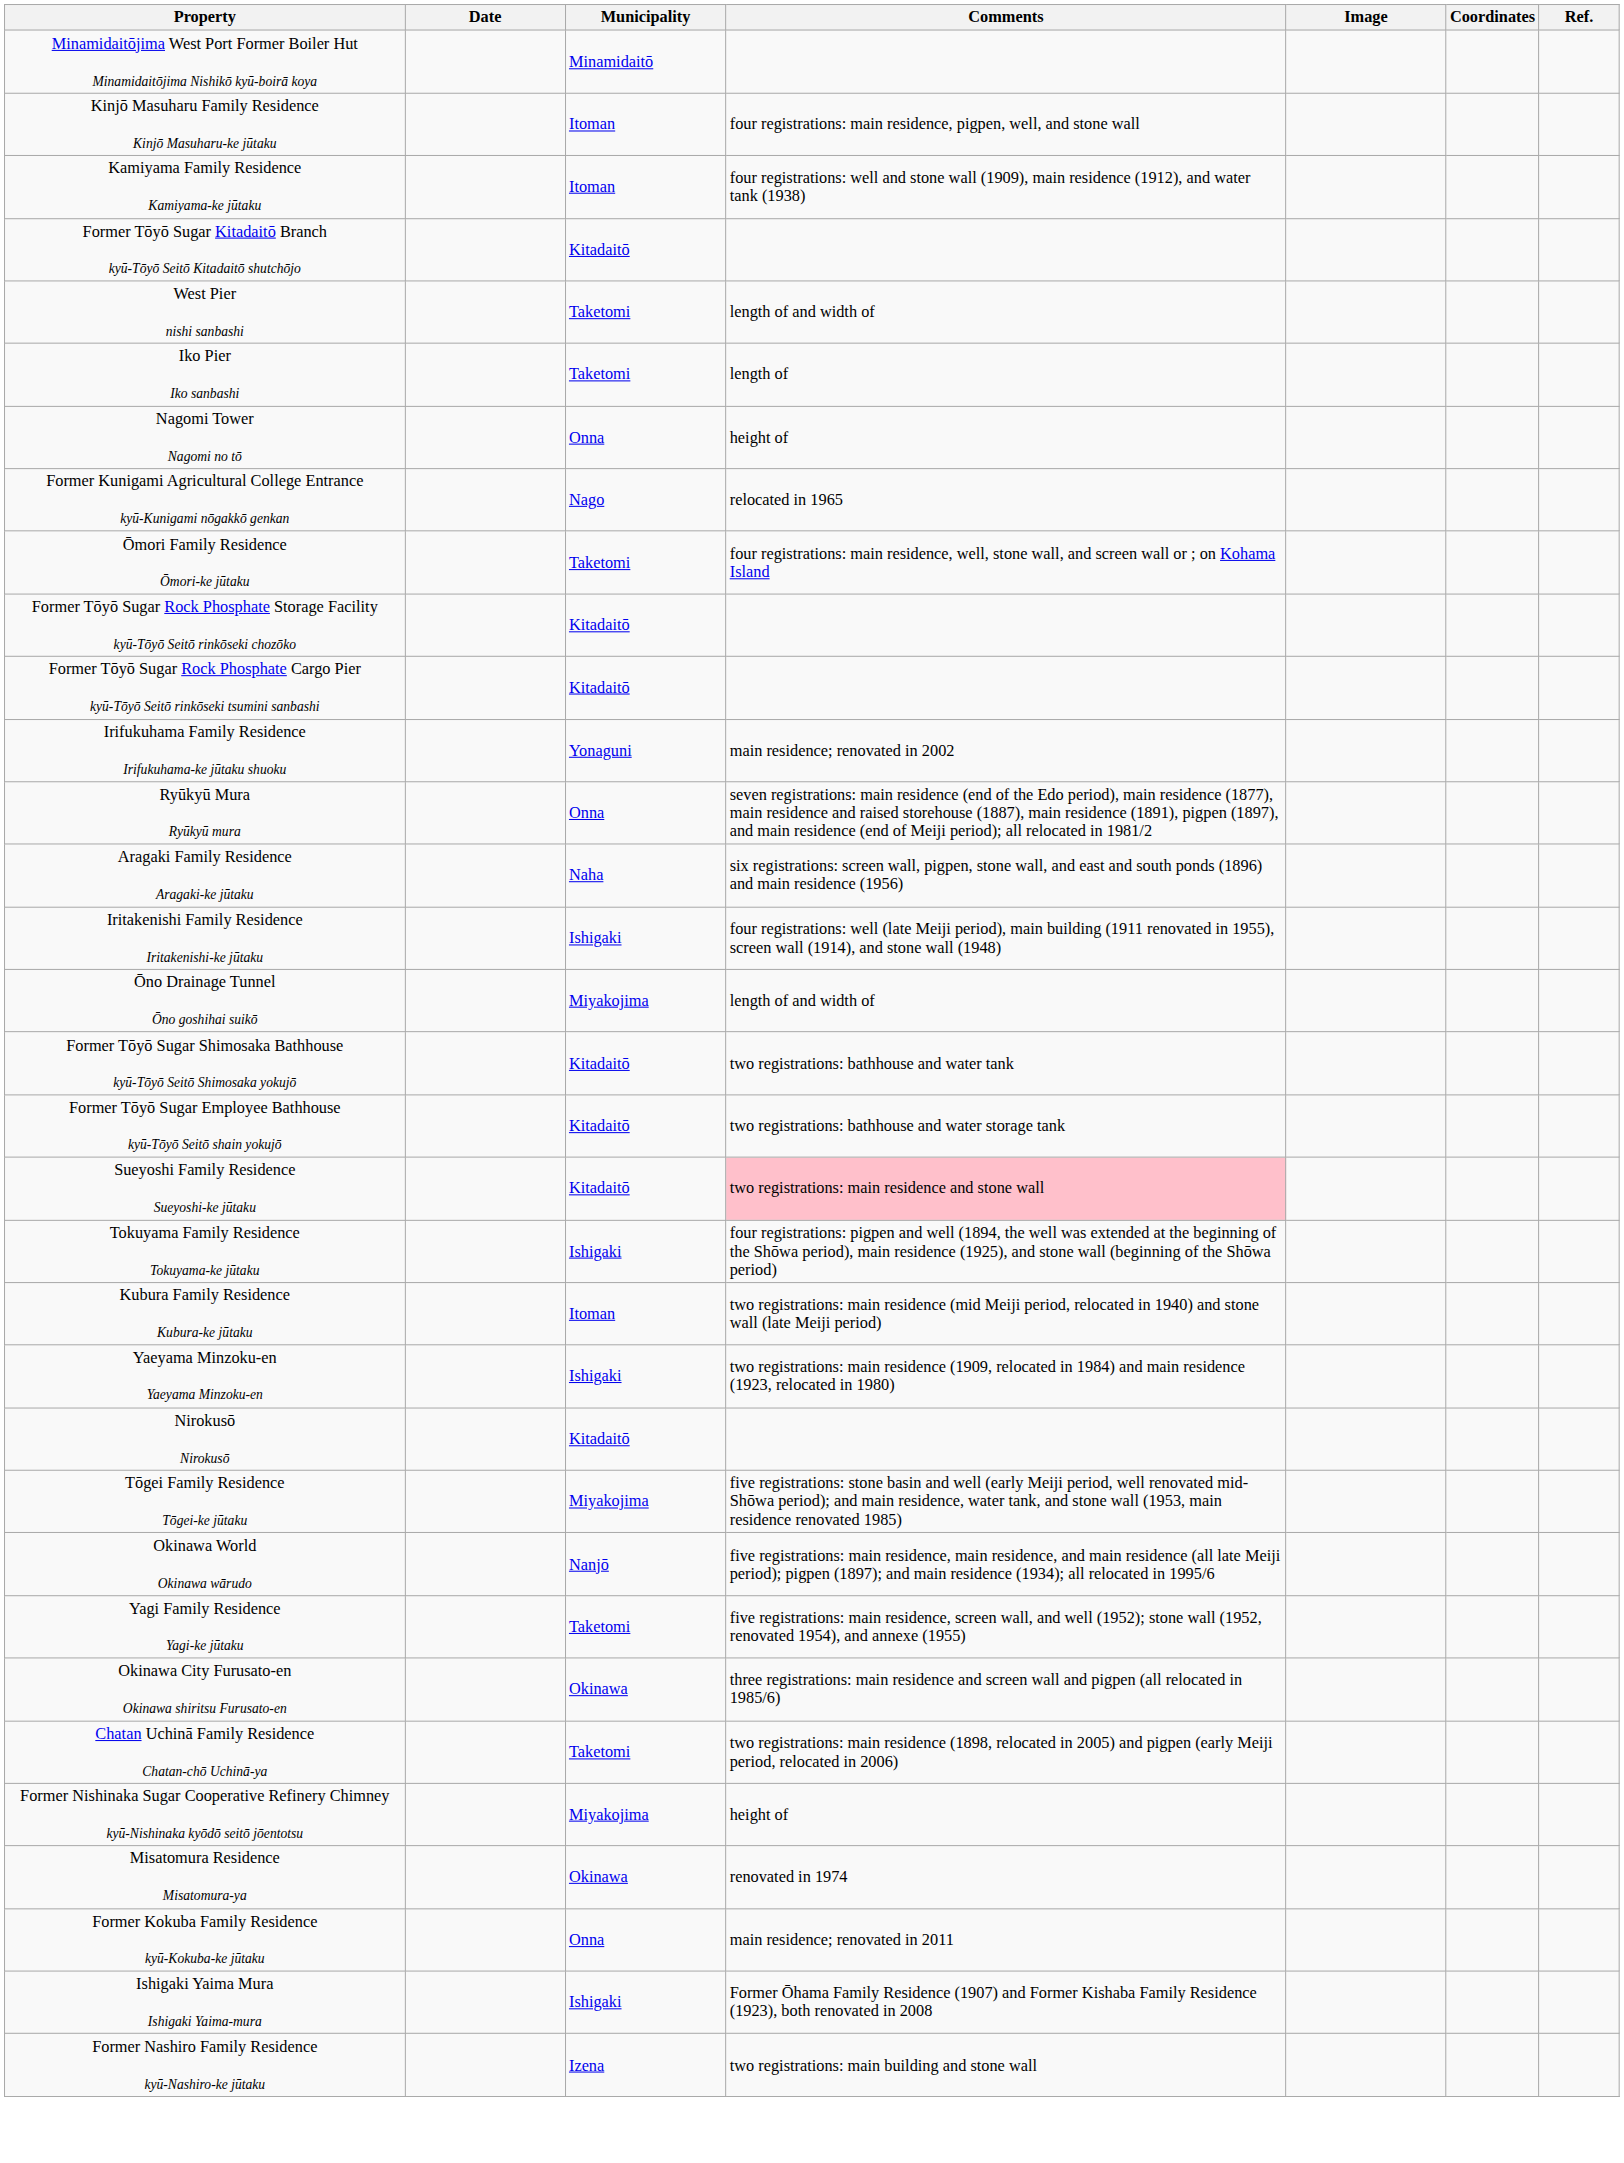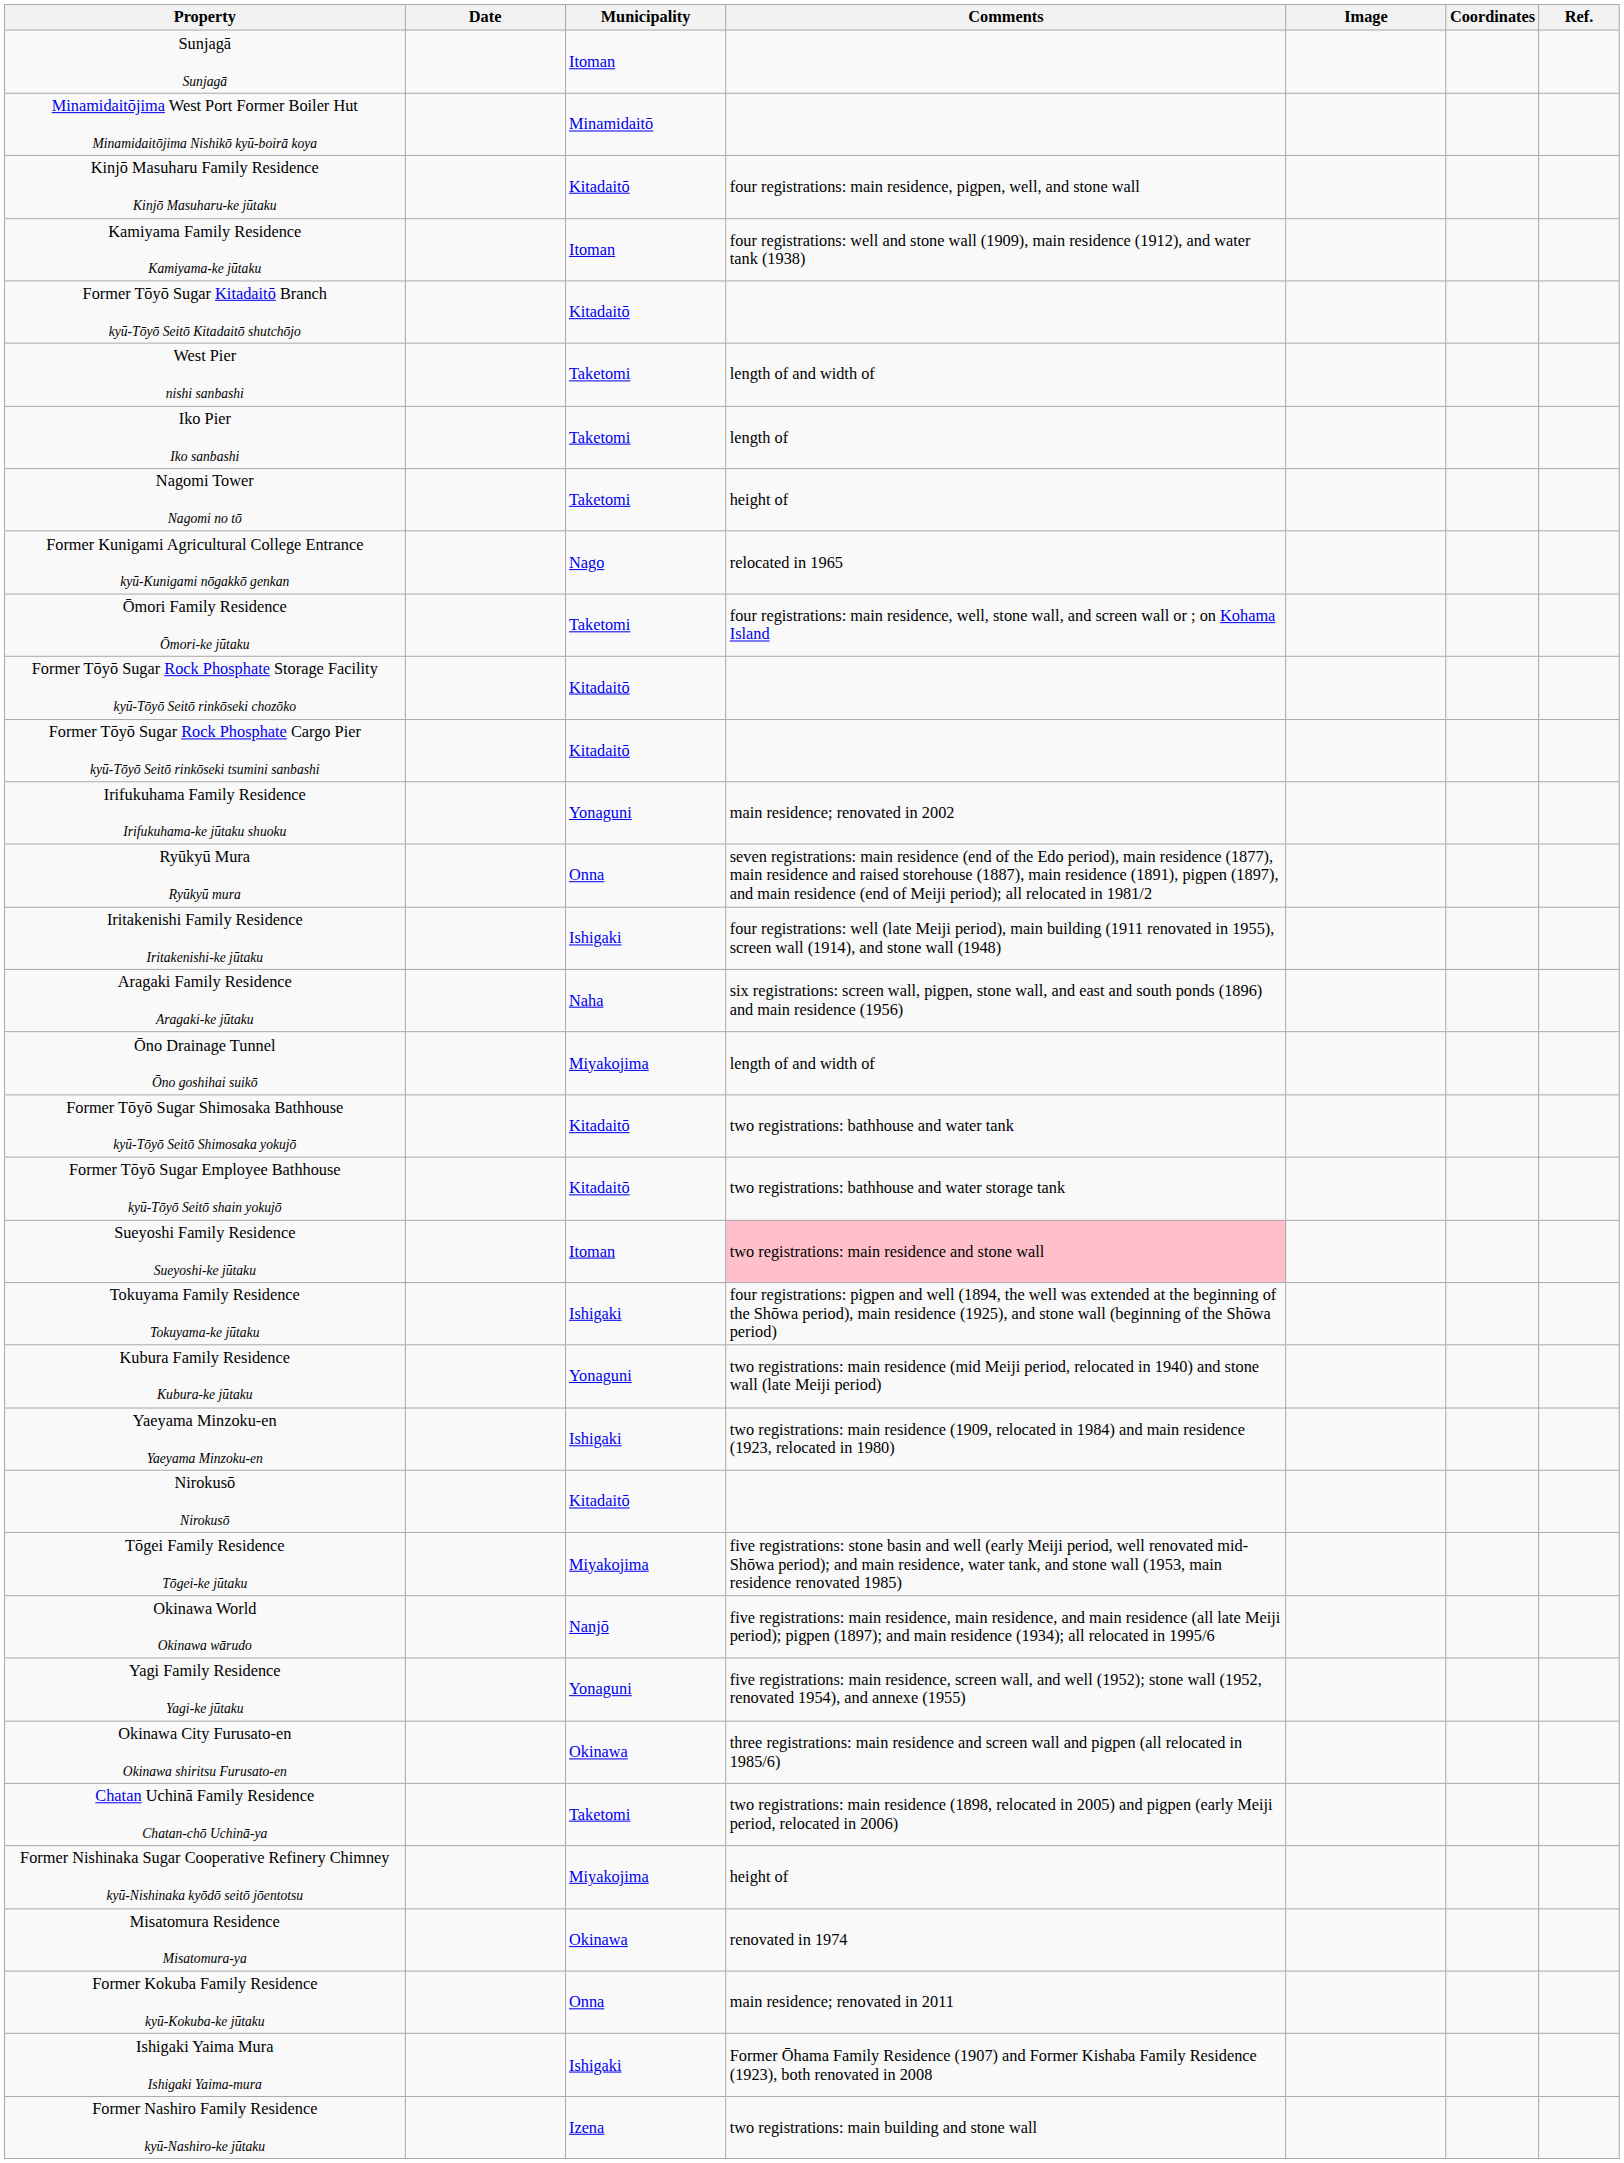+ row: Sunjagā Sunjagā | Itoman
Kinjō Masuharu Family Residence Kinjō Masuharu-ke jūtaku | Municipality: Itoman -> Kitadaitō
Nagomi Tower Nagomi no tō | Municipality: Onna -> Taketomi
rows swapped: Aragaki Family Residence Aragaki-ke jūtaku <-> Iritakenishi Family Residence Iritakenishi-ke jūtaku
Sueyoshi Family Residence Sueyoshi-ke jūtaku | Municipality: Kitadaitō -> Itoman
Kubura Family Residence Kubura-ke jūtaku | Municipality: Itoman -> Yonaguni
Yagi Family Residence Yagi-ke jūtaku | Municipality: Taketomi -> Yonaguni
